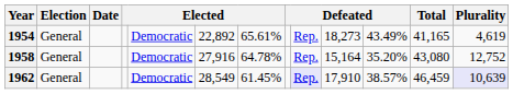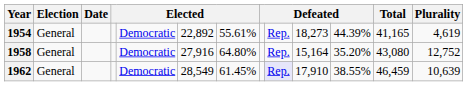1954 | column 7: 65.61% -> 55.61%
1954 | column 11: 43.49% -> 44.39%
1958 | column 7: 64.78% -> 64.80%
1962 | column 11: 38.57% -> 38.55%
1962 | Plurality: lavender background -> no background
